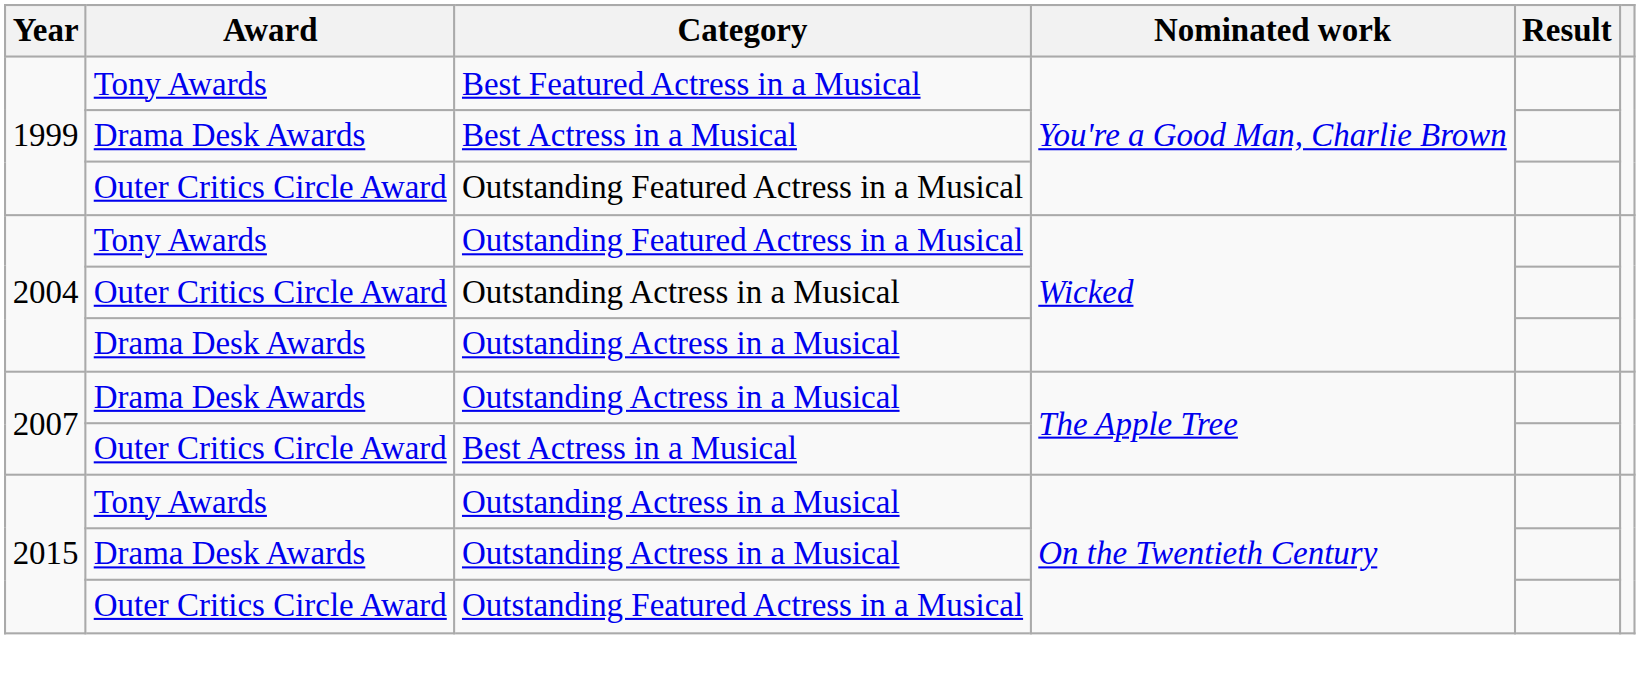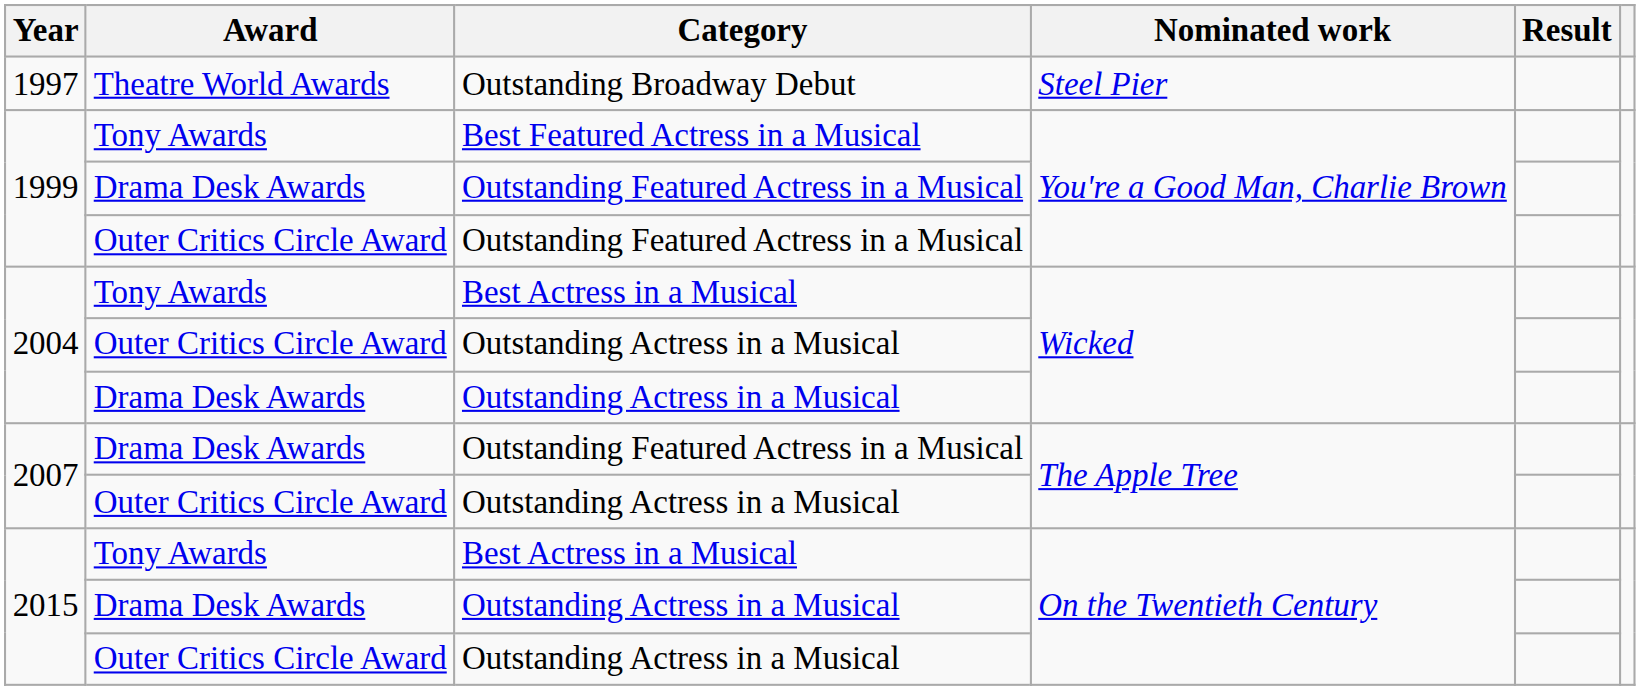+ row: 1997 | Theatre World Awards | Outstanding Broadway Debut | Steel Pier
1999 / Drama Desk Awards | Category: Best Actress in a Musical -> Outstanding Featured Actress in a Musical
2004 / Tony Awards | Category: Outstanding Featured Actress in a Musical -> Best Actress in a Musical
2007 / Drama Desk Awards | Category: Outstanding Actress in a Musical -> Outstanding Featured Actress in a Musical
2007 / Outer Critics Circle Award | Category: Best Actress in a Musical -> Outstanding Actress in a Musical
2015 / Tony Awards | Category: Outstanding Actress in a Musical -> Best Actress in a Musical
2015 / Outer Critics Circle Award | Category: Outstanding Featured Actress in a Musical -> Outstanding Actress in a Musical
